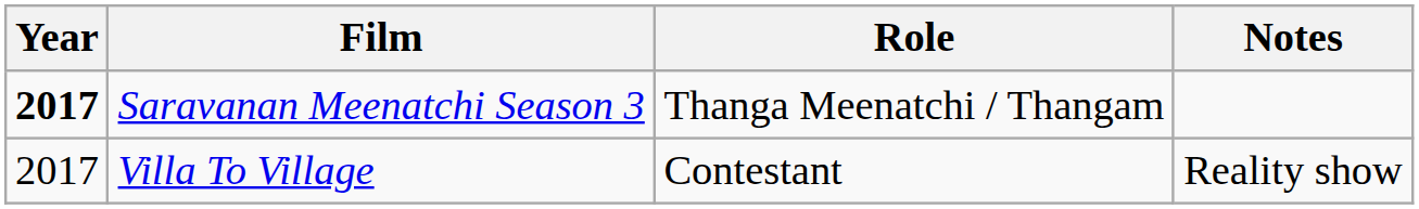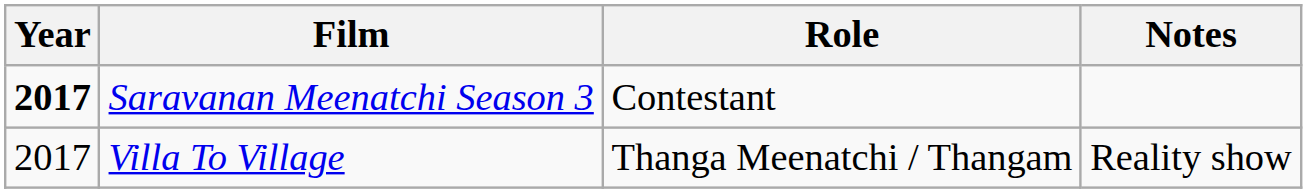Saravanan Meenatchi Season 3 | Role: Thanga Meenatchi / Thangam -> Contestant
Villa To Village | Role: Contestant -> Thanga Meenatchi / Thangam
